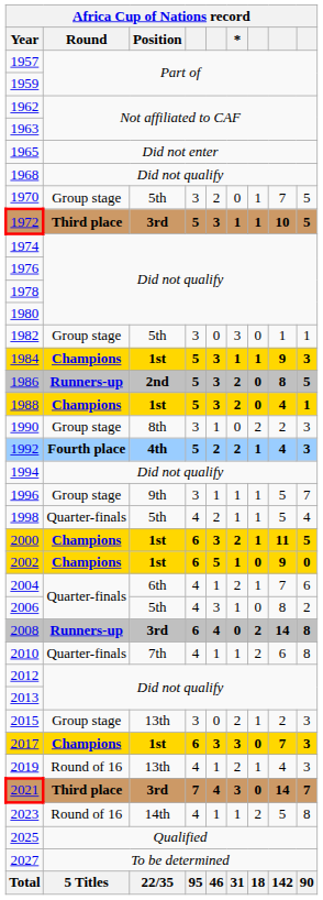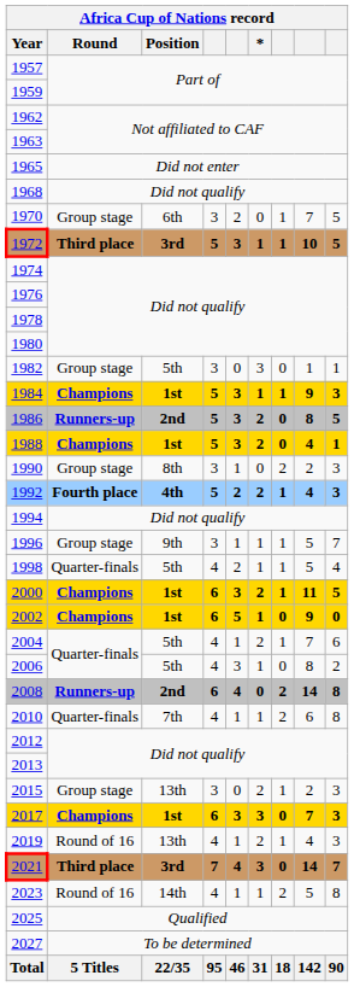1970 | Position: 5th -> 6th
2004 | Position: 6th -> 5th
2008 | Position: 3rd -> 2nd
